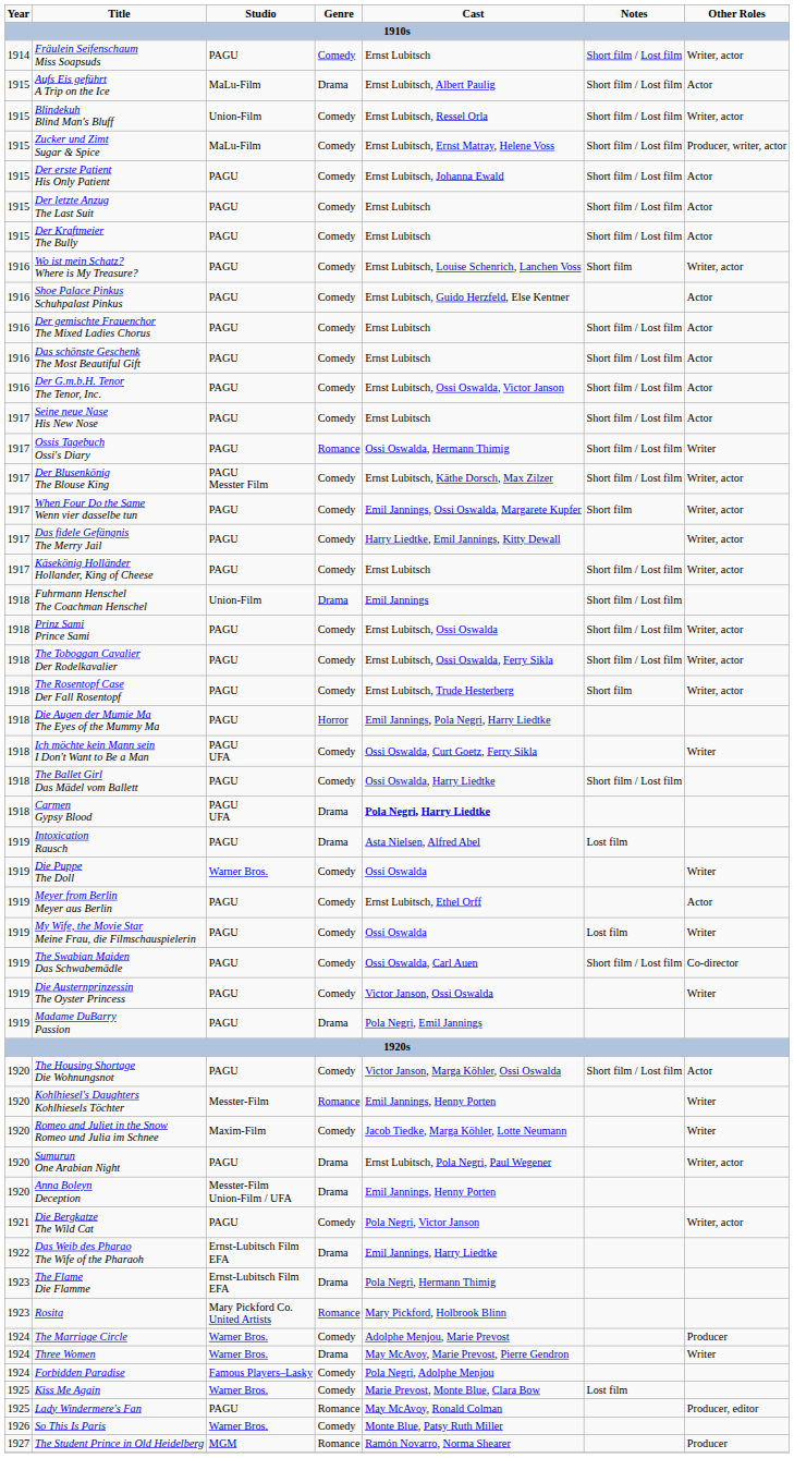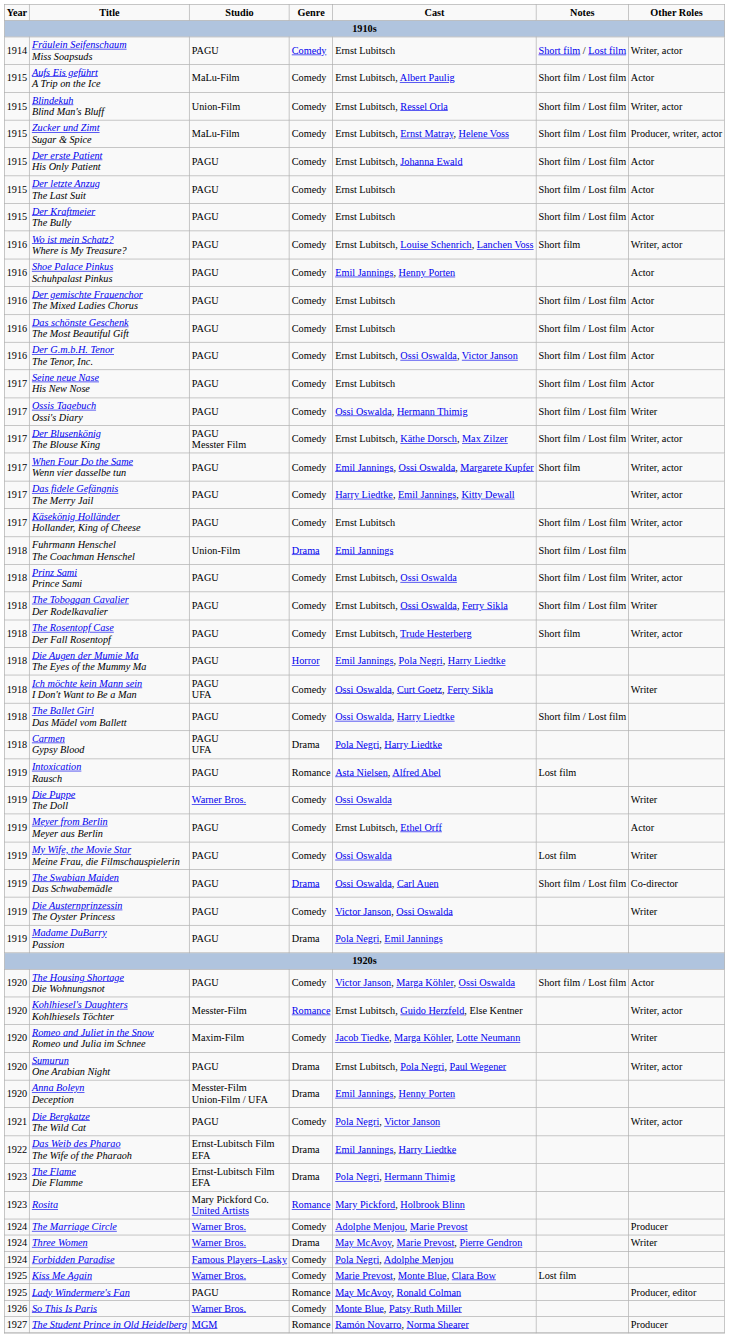Aufs Eis geführt A Trip on the Ice | Genre: Drama -> Comedy
Shoe Palace Pinkus Schuhpalast Pinkus | Cast: Ernst Lubitsch, Guido Herzfeld, Else Kentner -> Emil Jannings, Henny Porten
Ossis Tagebuch Ossi's Diary | Genre: Romance -> Comedy
The Toboggan Cavalier Der Rodelkavalier | Other Roles: Writer, actor -> Writer
Carmen Gypsy Blood | Cast: bold -> normal
Intoxication Rausch | Genre: Drama -> Romance
The Swabian Maiden Das Schwabemädle | Genre: Comedy -> Drama
Kohlhiesel's Daughters Kohlhiesels Töchter | Cast: Emil Jannings, Henny Porten -> Ernst Lubitsch, Guido Herzfeld, Else Kentner
Kohlhiesel's Daughters Kohlhiesels Töchter | Other Roles: Writer -> Writer, actor
